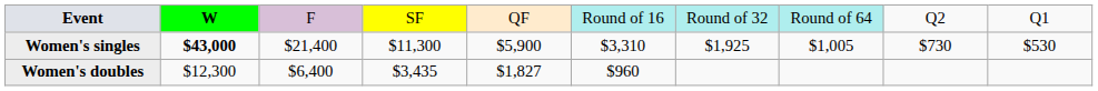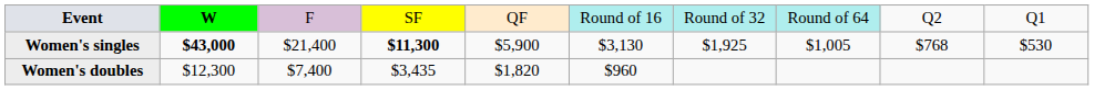Women's singles | column 4: normal -> bold
Women's singles | column 6: $3,310 -> $3,130
Women's singles | column 9: $730 -> $768
Women's doubles | column 3: $6,400 -> $7,400
Women's doubles | column 5: $1,827 -> $1,820
